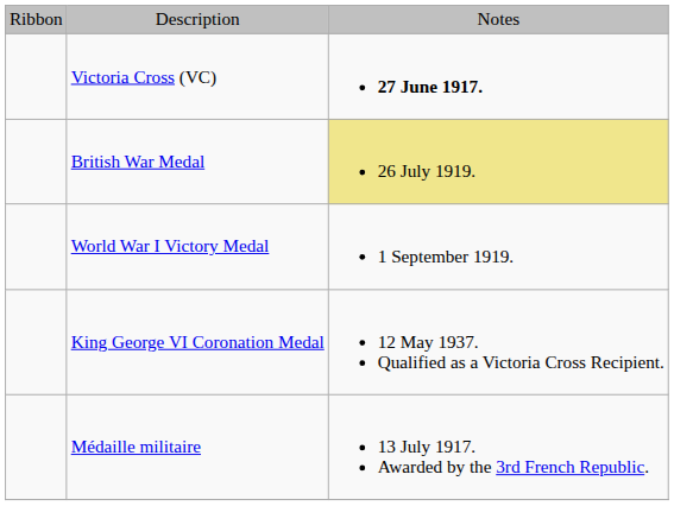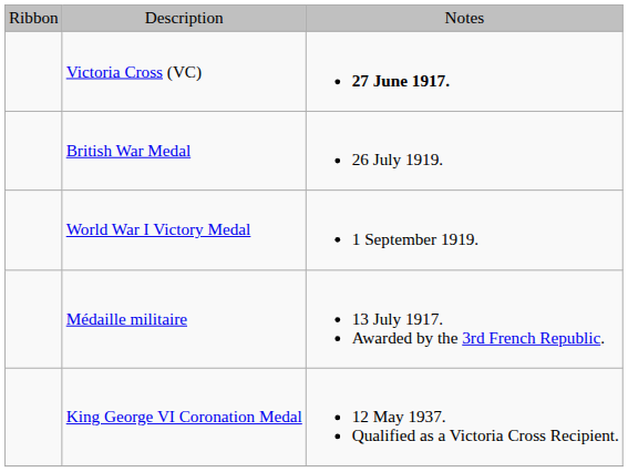British War Medal | column 3: khaki background -> no background
rows swapped: King George VI Coronation Medal <-> Médaille militaire
